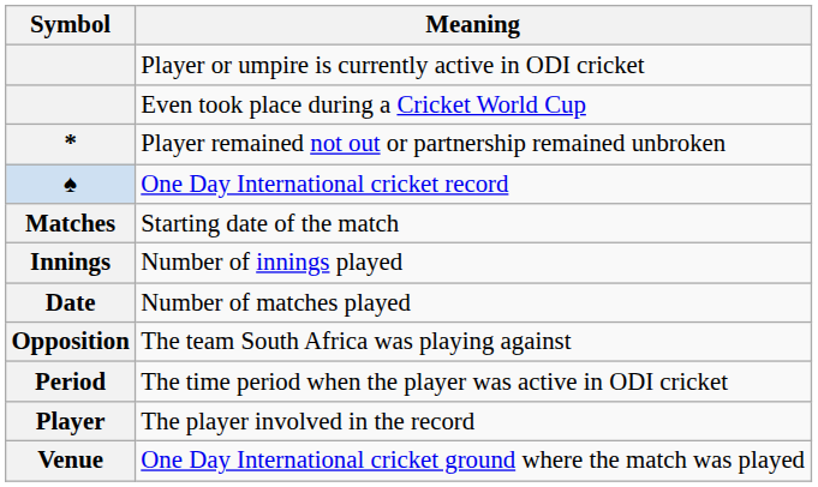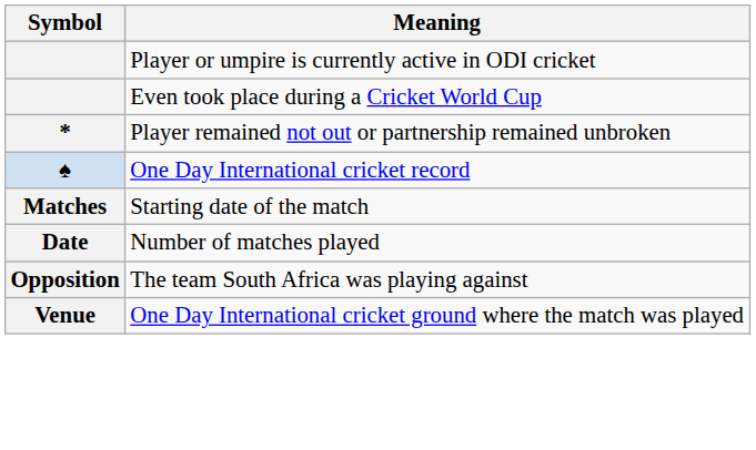- row: Innings | Number of innings played
- row: Period | The time period when the player was active in ODI cricket
- row: Player | The player involved in the record
